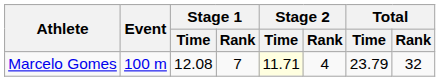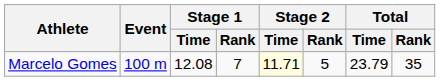Marcelo Gomes | Stage 2 / Rank: 4 -> 5
Marcelo Gomes | Total / Rank: 32 -> 35
